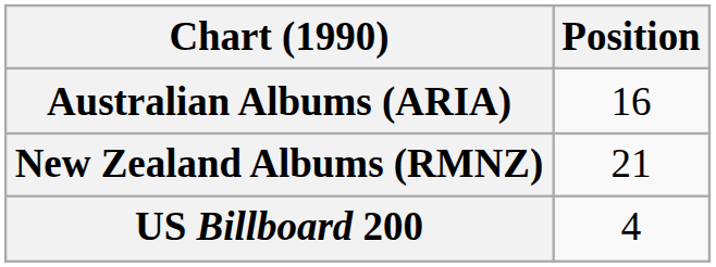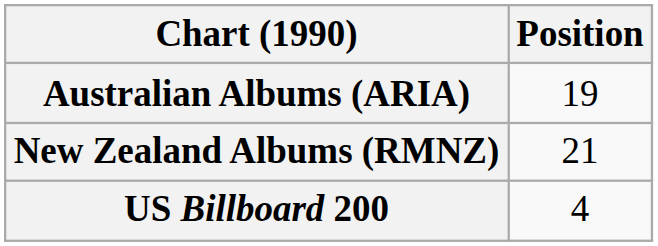Australian Albums (ARIA) | Position: 16 -> 19
